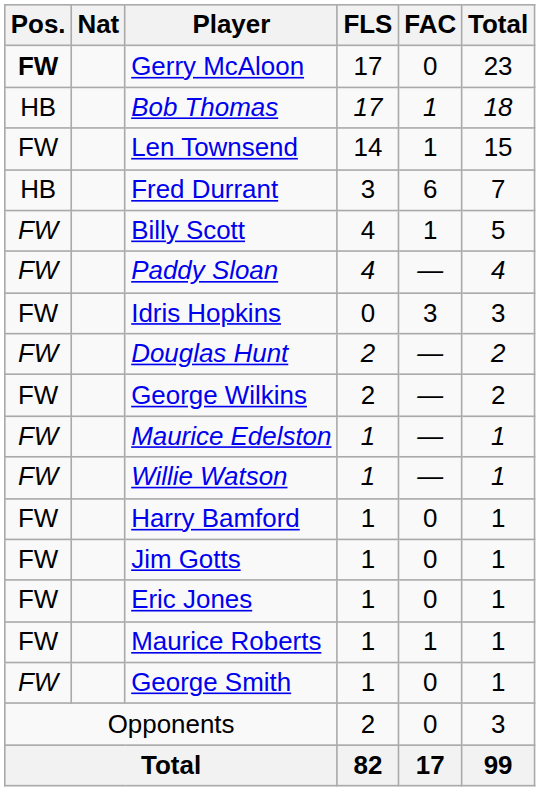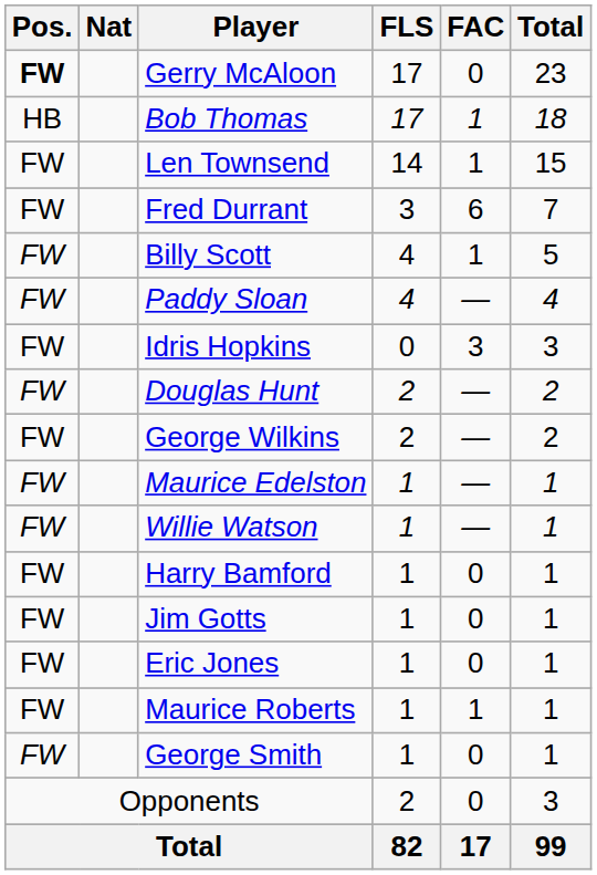Fred Durrant | Pos.: HB -> FW
